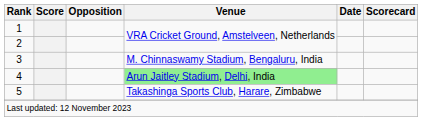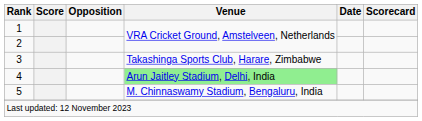3 | Venue: M. Chinnaswamy Stadium, Bengaluru, India -> Takashinga Sports Club, Harare, Zimbabwe
5 | Venue: Takashinga Sports Club, Harare, Zimbabwe -> M. Chinnaswamy Stadium, Bengaluru, India
